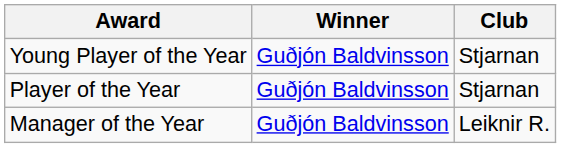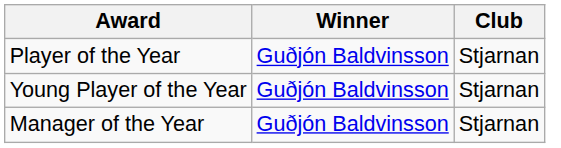rows swapped: Player of the Year <-> Young Player of the Year
Manager of the Year | Club: Leiknir R. -> Stjarnan
